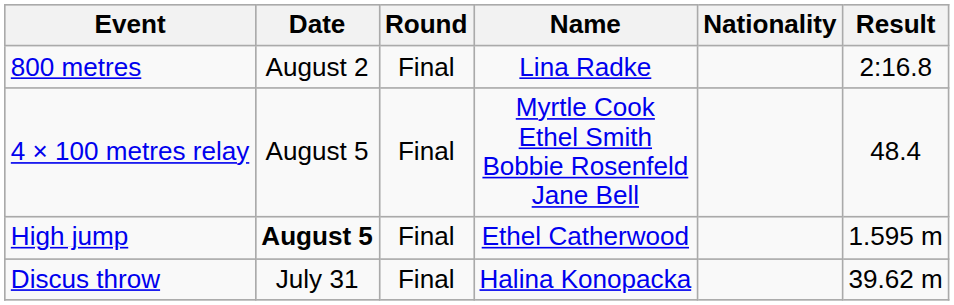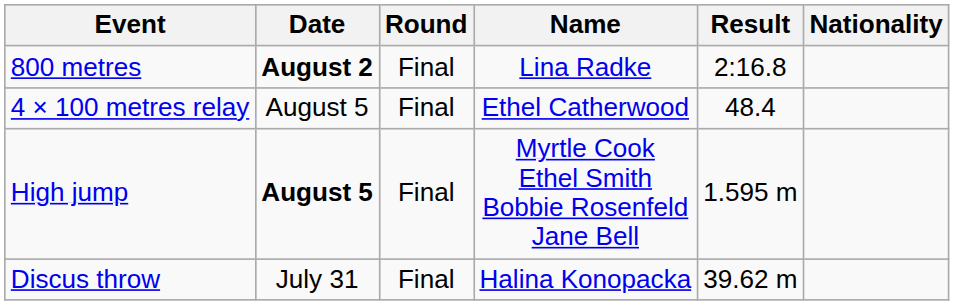columns swapped: Nationality <-> Result
800 metres | Date: normal -> bold
4 × 100 metres relay | Name: Myrtle Cook Ethel Smith Bobbie Rosenfeld Jane Bell -> Ethel Catherwood
High jump | Name: Ethel Catherwood -> Myrtle Cook Ethel Smith Bobbie Rosenfeld Jane Bell
